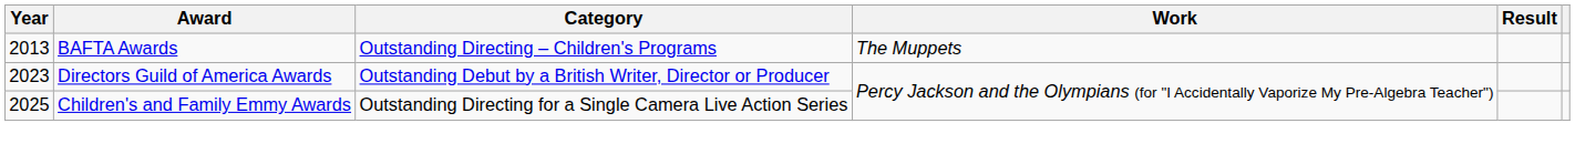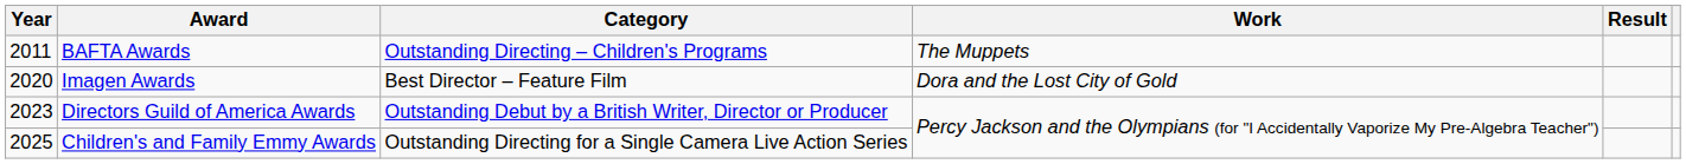BAFTA Awards | Year: 2013 -> 2011
+ row: 2020 | Imagen Awards | Best Director – Feature Film | Dora and the Lost City of Gold
